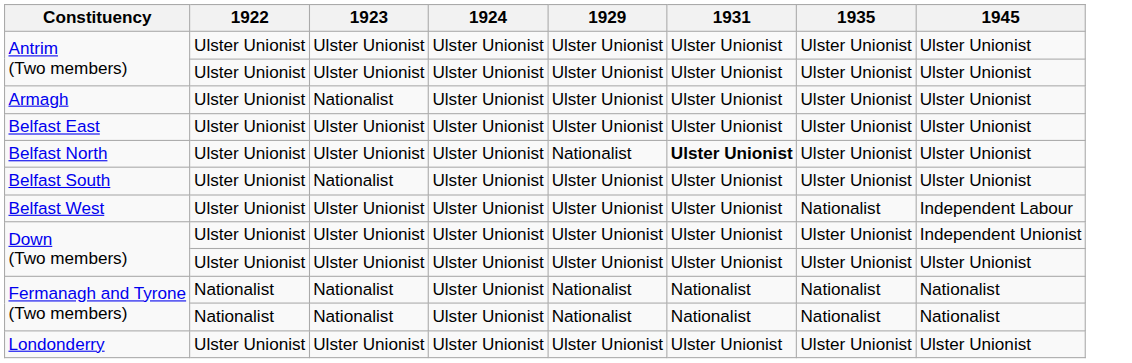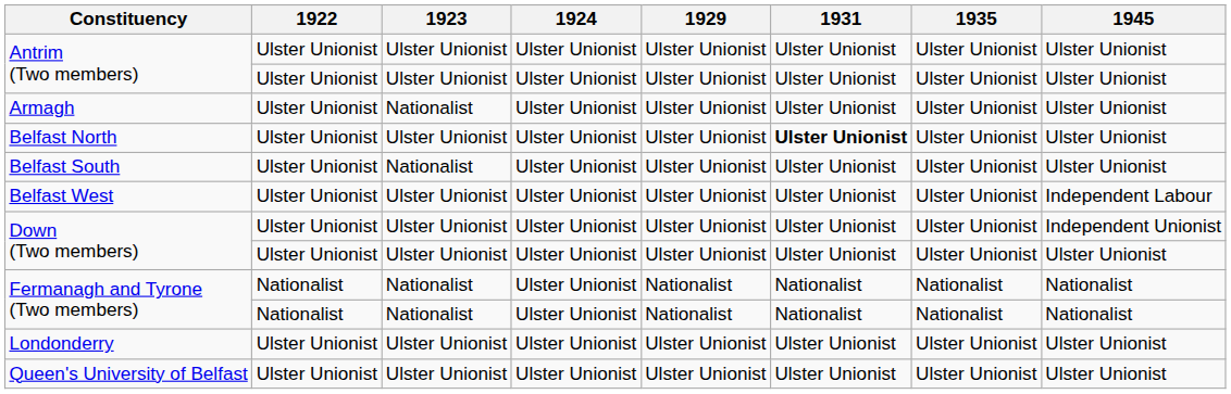- row: Belfast East | Ulster Unionist | Ulster Unionist | Ulster Unionist | Ulster Unionist | Ulster Unionist | Ulster Unionist | Ulster Unionist
Belfast North | 1929: Nationalist -> Ulster Unionist
Belfast West | 1935: Nationalist -> Ulster Unionist
+ row: Queen's University of Belfast | Ulster Unionist | Ulster Unionist | Ulster Unionist | Ulster Unionist | Ulster Unionist | Ulster Unionist | Ulster Unionist
